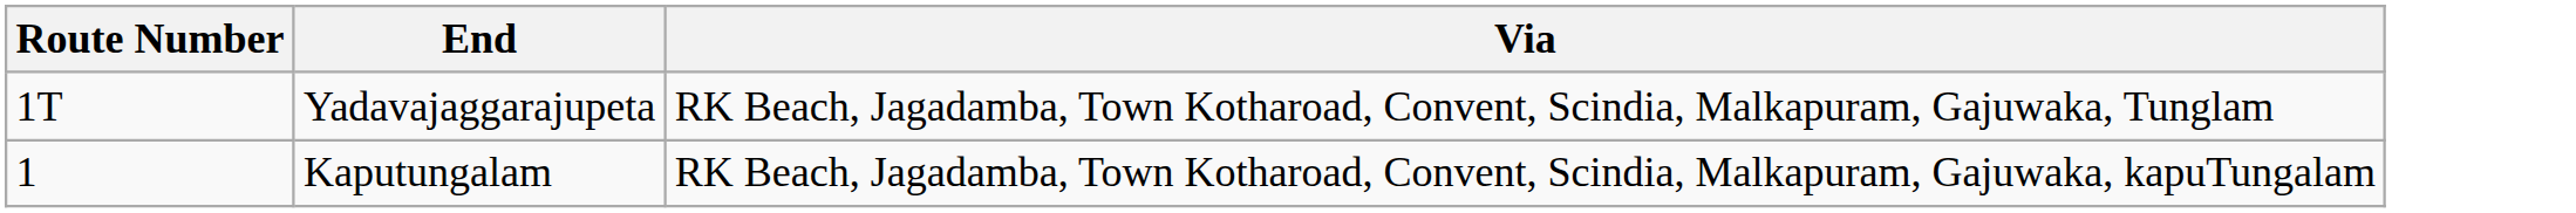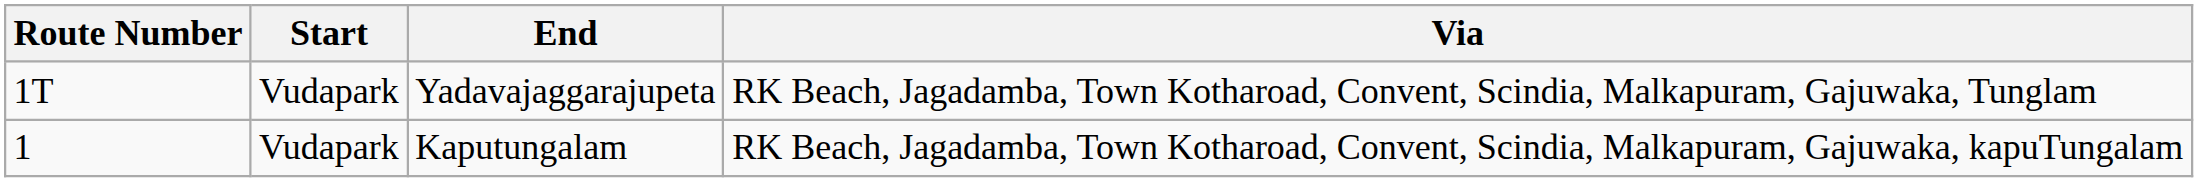+ column: Start | Vudapark | Vudapark
